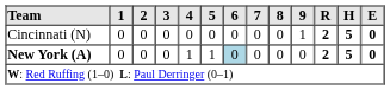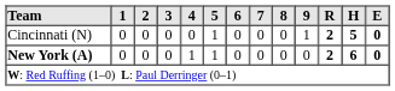Cincinnati (N) | 5: 0 -> 1
New York (A) | 6: lightblue background -> no background
New York (A) | H: 5 -> 6
